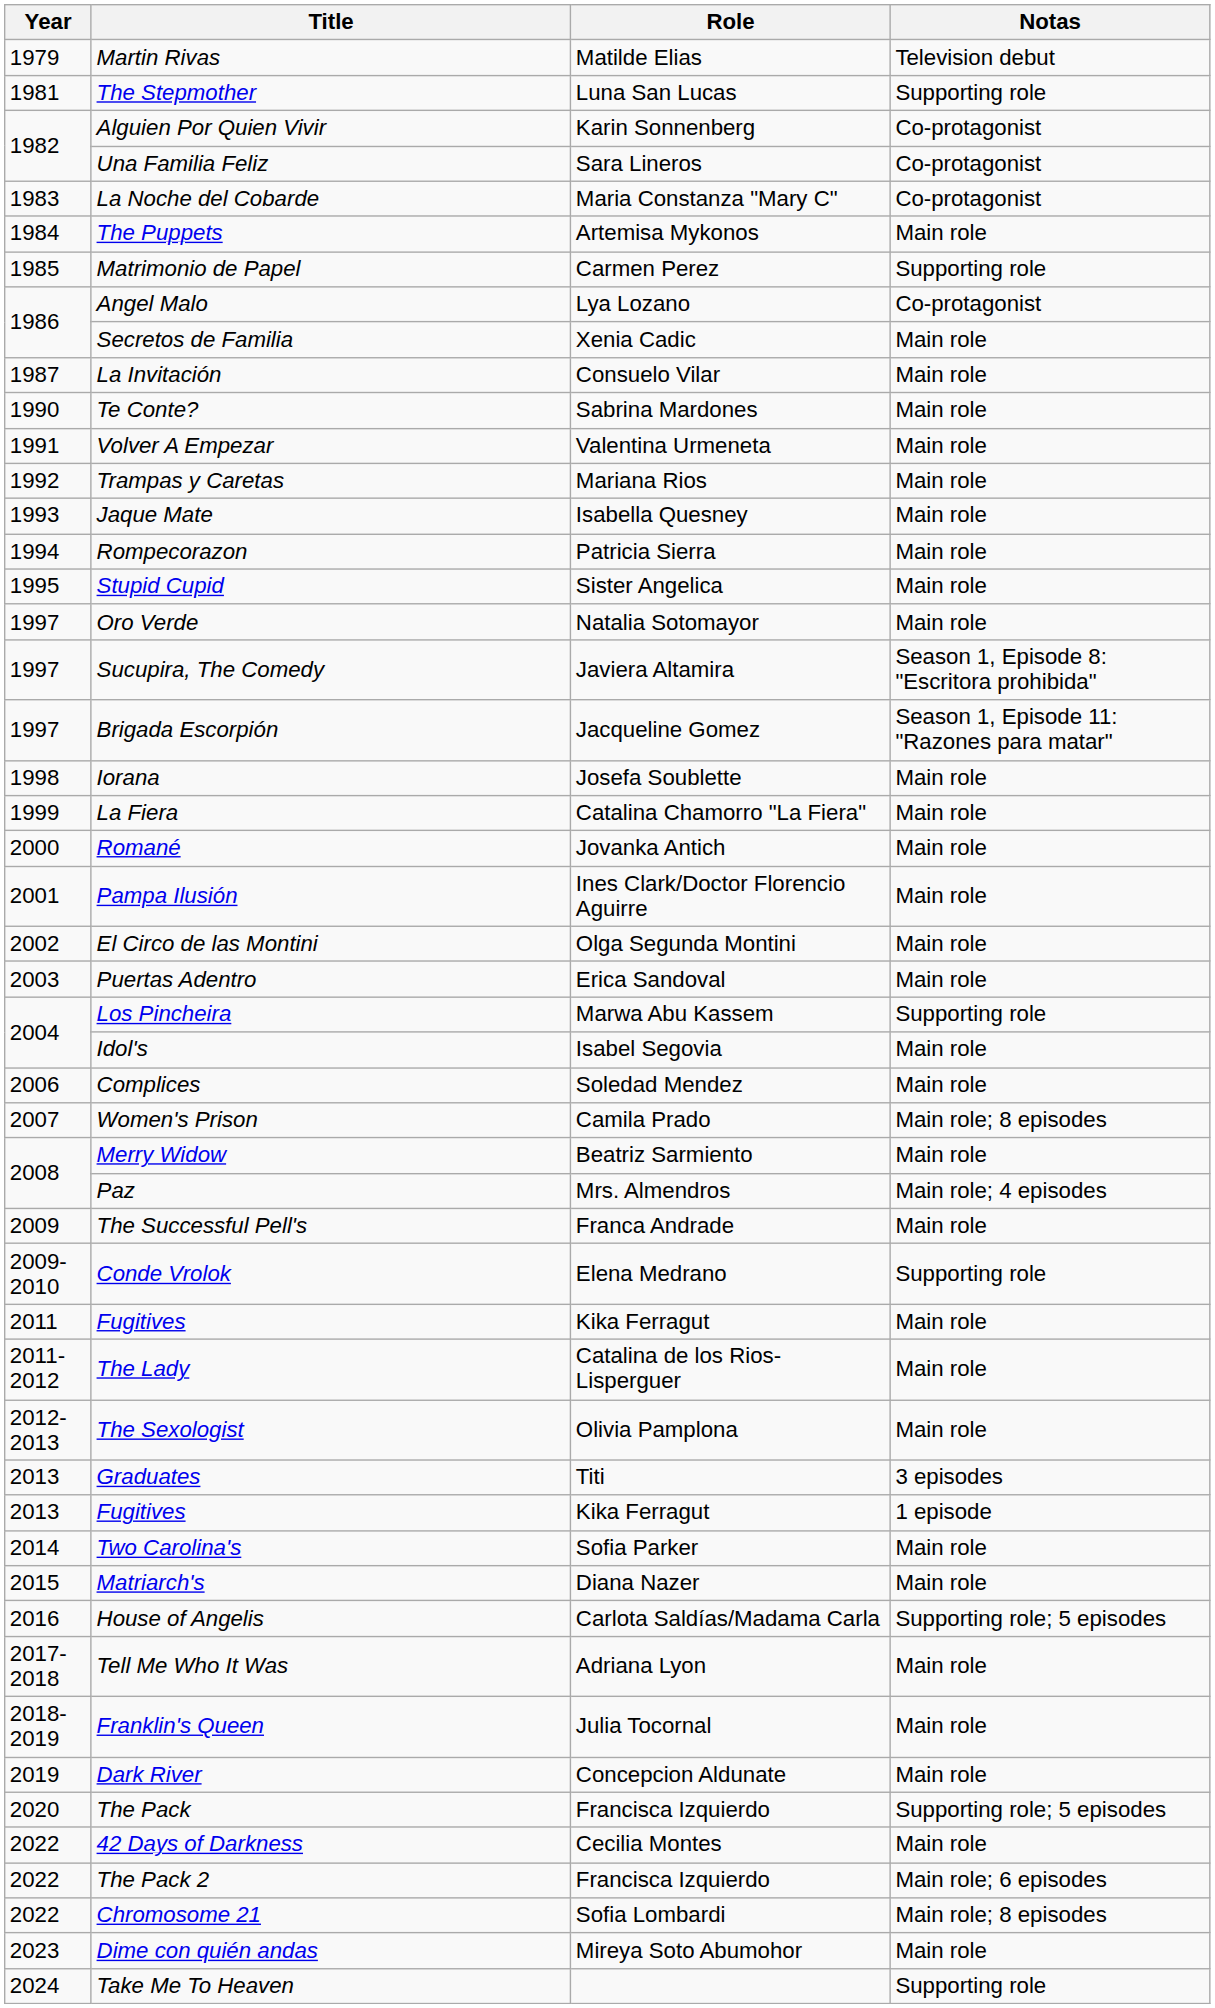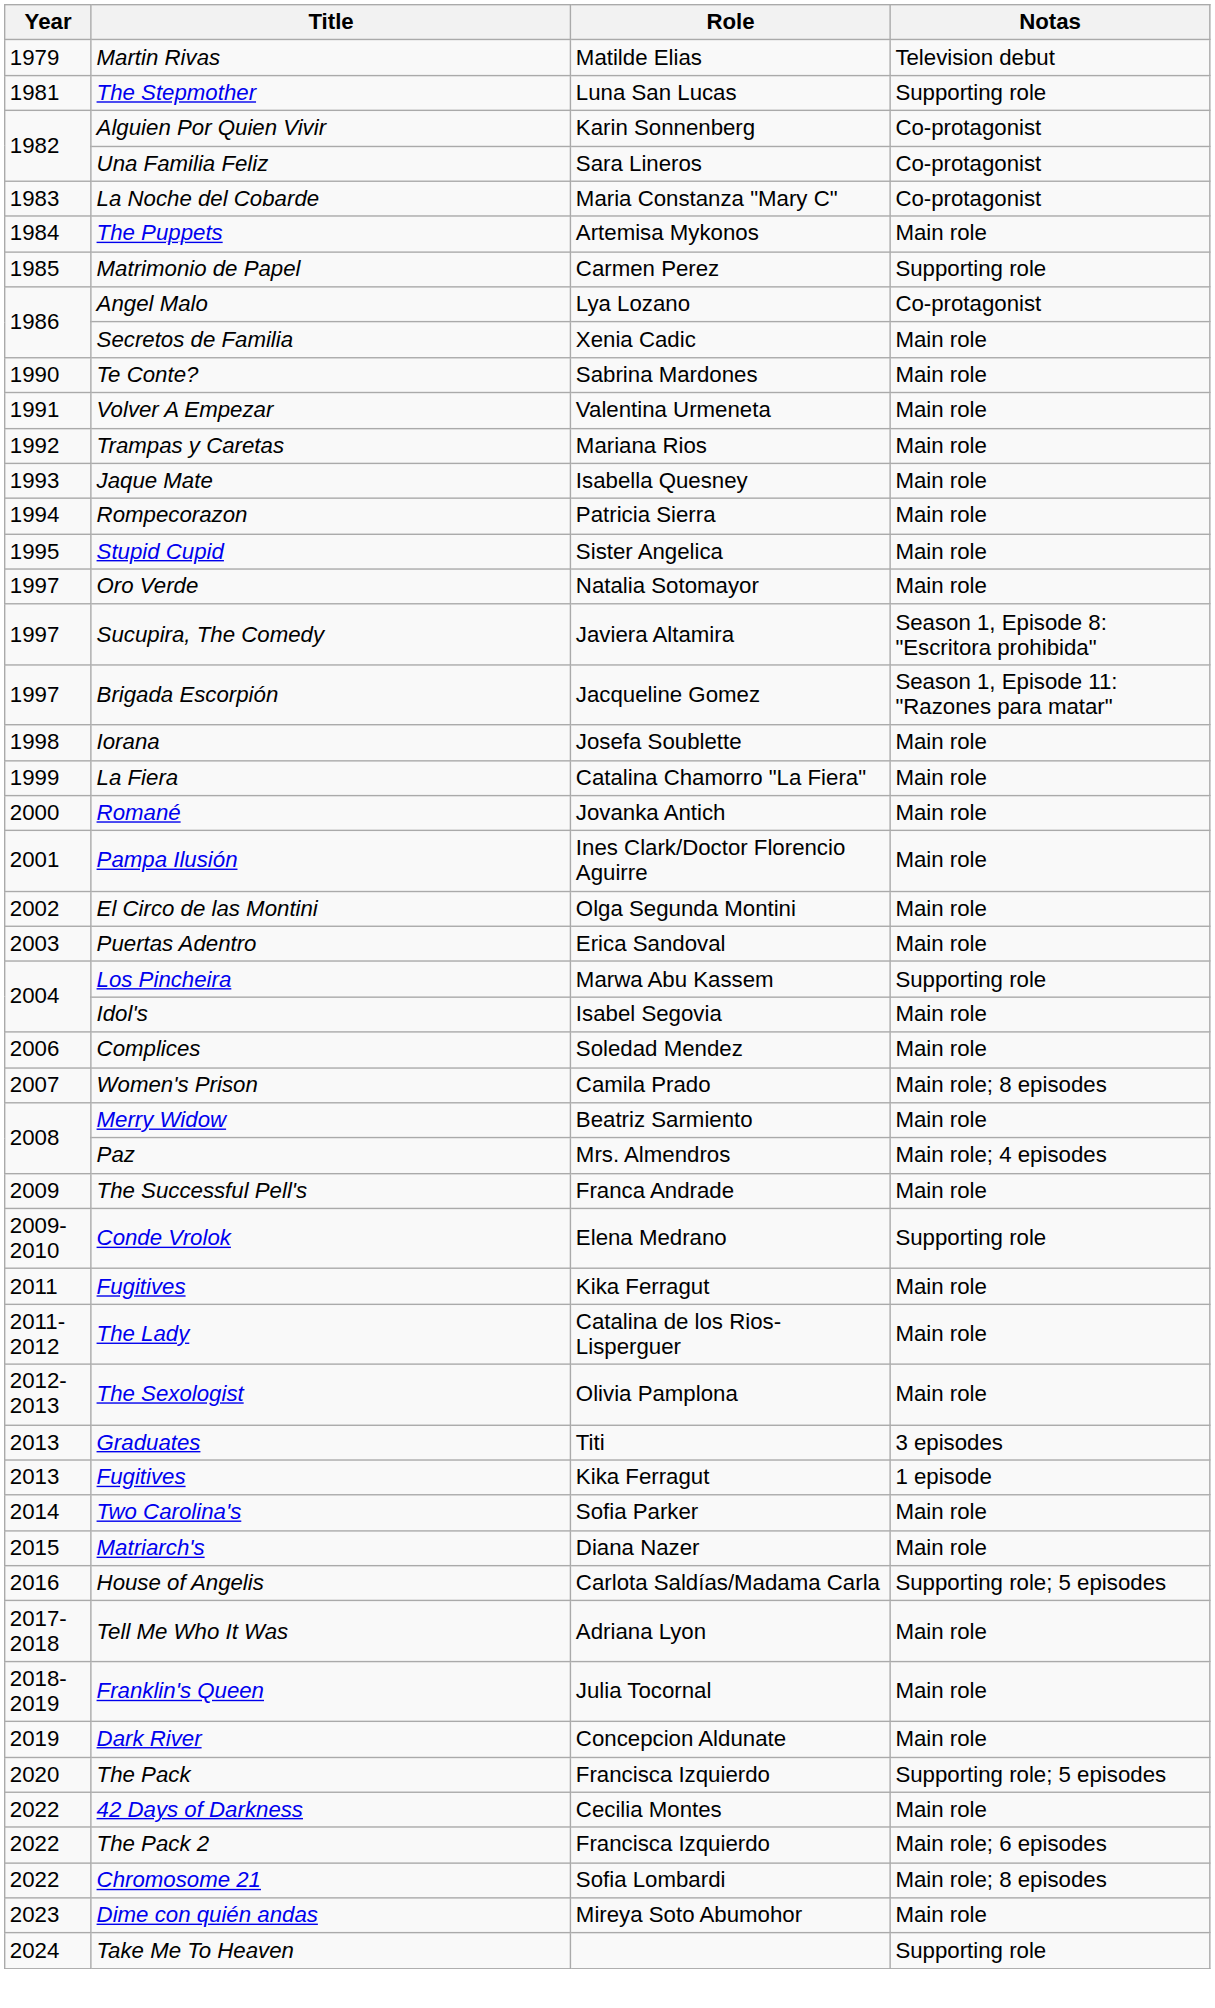- row: 1987 | La Invitación | Consuelo Vilar | Main role
